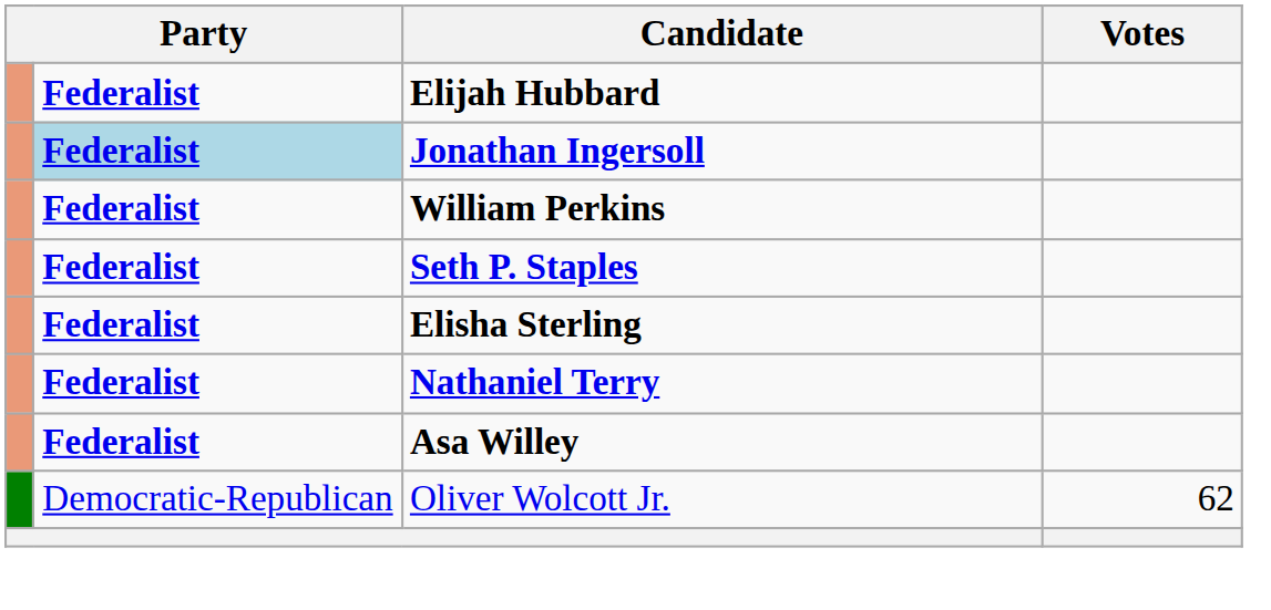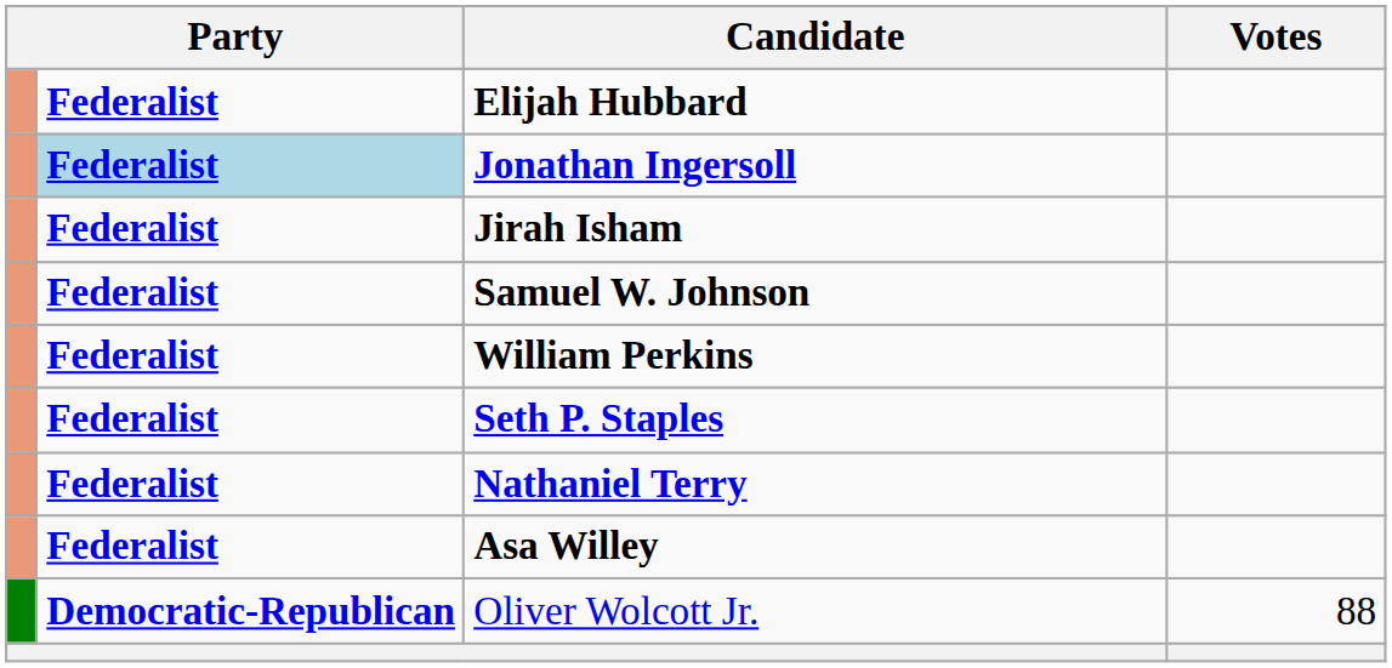+ row: Federalist | Jirah Isham
+ row: Federalist | Samuel W. Johnson
- row: Federalist | Elisha Sterling
Oliver Wolcott Jr. | column 2: normal -> bold
Oliver Wolcott Jr. | Votes: 62 -> 88
